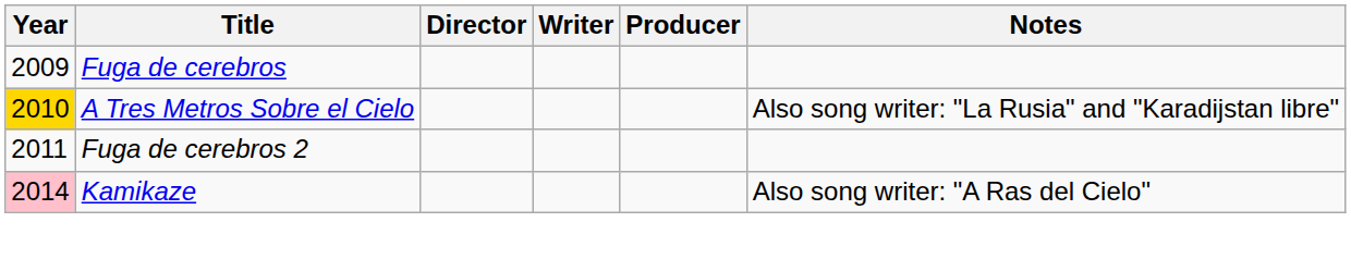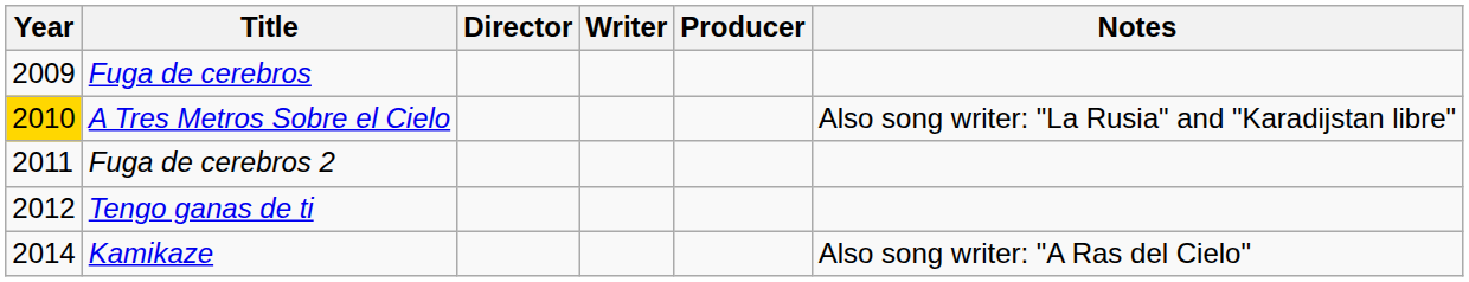+ row: 2012 | Tengo ganas de ti
Kamikaze | Year: pink background -> no background
